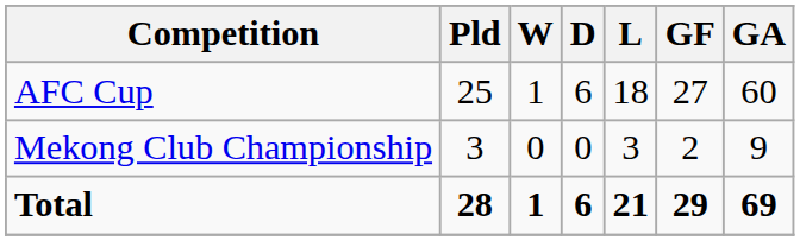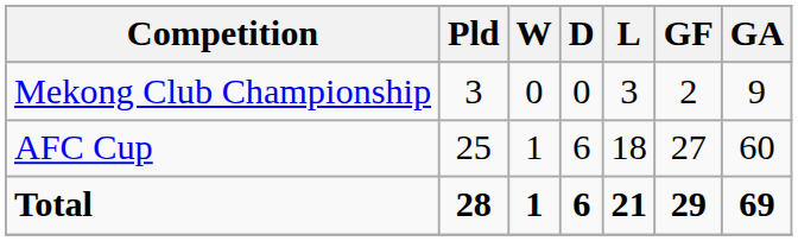rows swapped: AFC Cup <-> Mekong Club Championship
